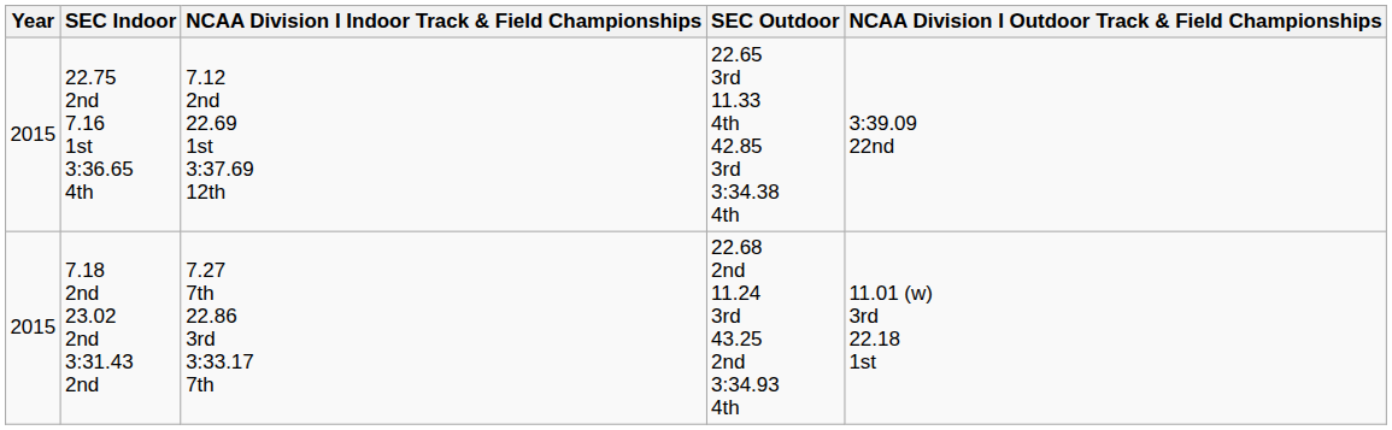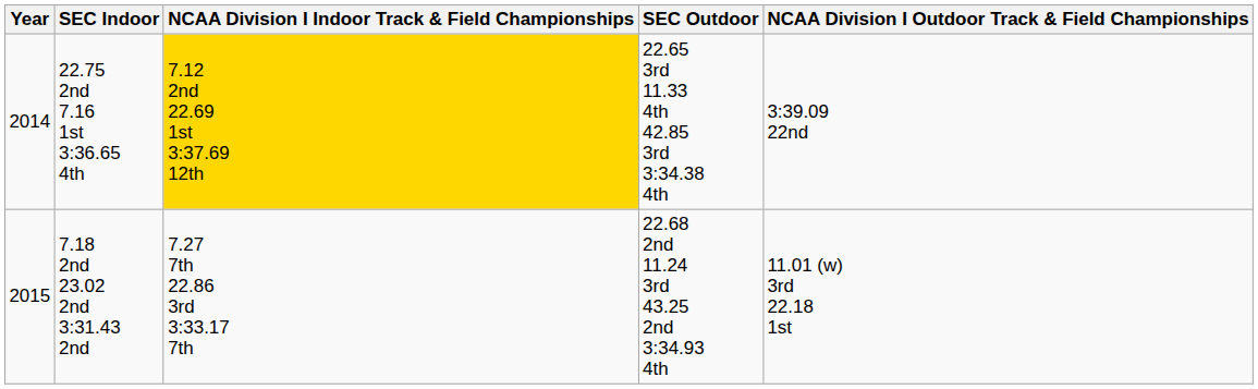22.75 2nd 7.16 1st 3:36.65 4th | Year: 2015 -> 2014
22.75 2nd 7.16 1st 3:36.65 4th | NCAA Division I Indoor Track & Field Championships: no background -> gold background
